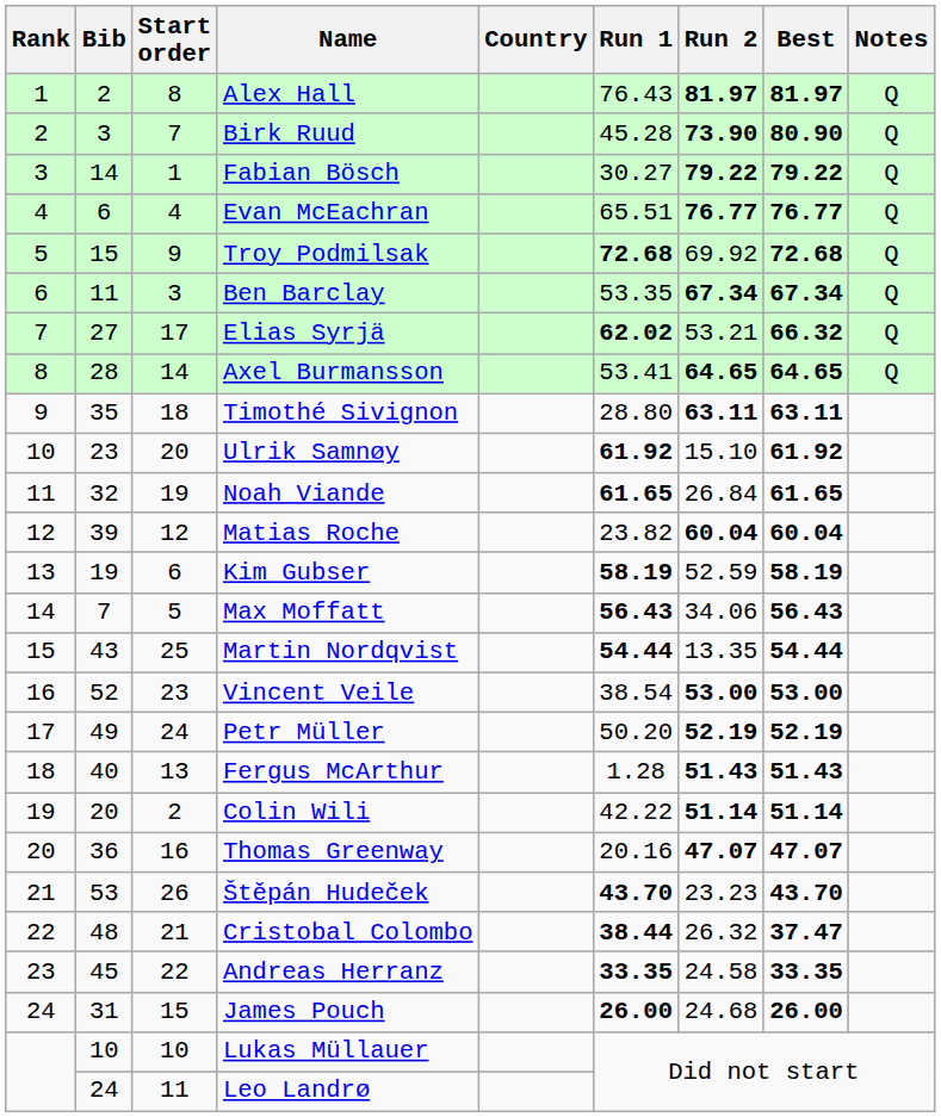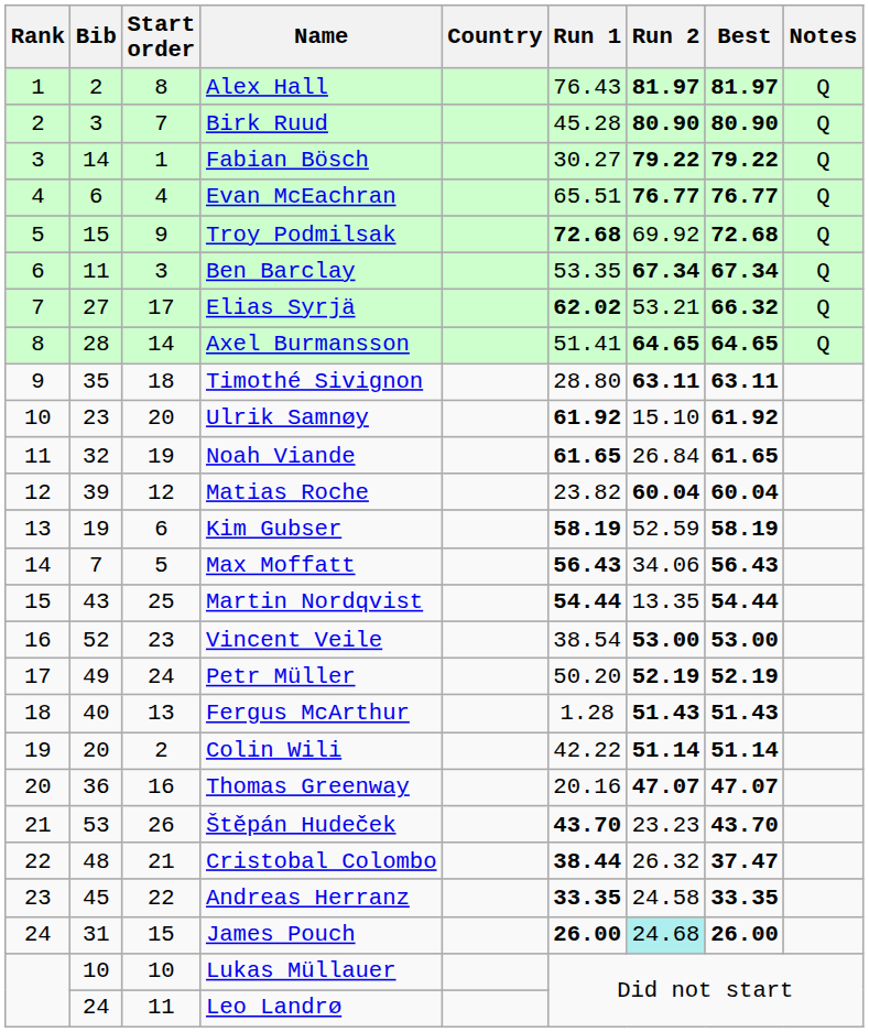Birk Ruud | Run 2: 73.90 -> 80.90
Axel Burmansson | Run 1: 53.41 -> 51.41
James Pouch | Run 2: no background -> paleturquoise background
